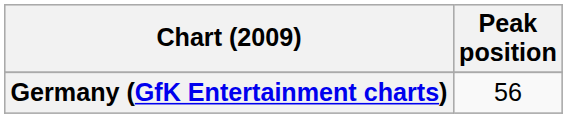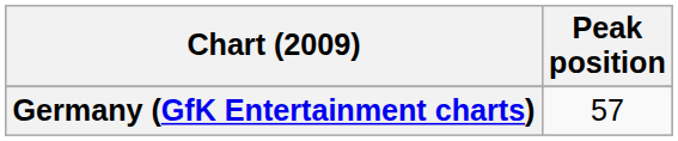Germany (GfK Entertainment charts) | Peak position: 56 -> 57
